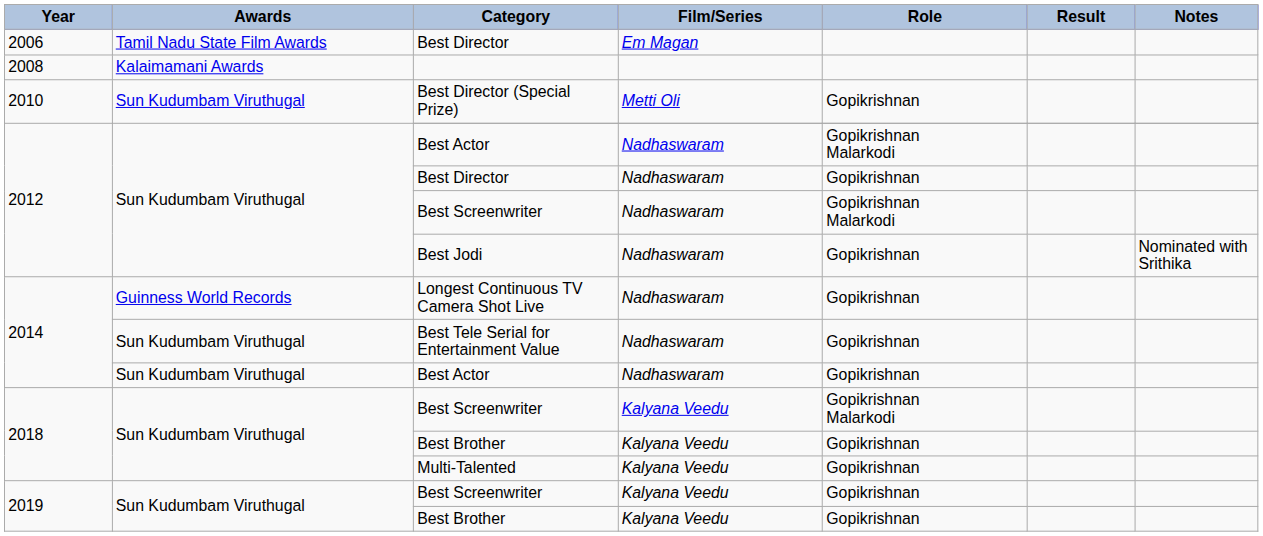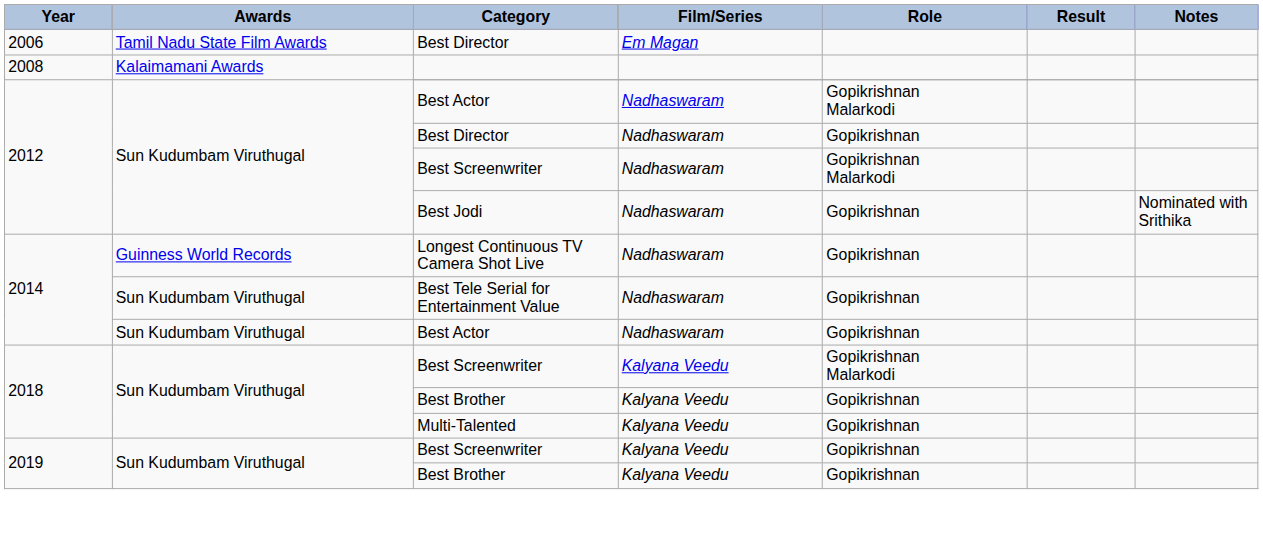- row: 2010 | Sun Kudumbam Viruthugal | Best Director (Special Prize) | Metti Oli | Gopikrishnan
